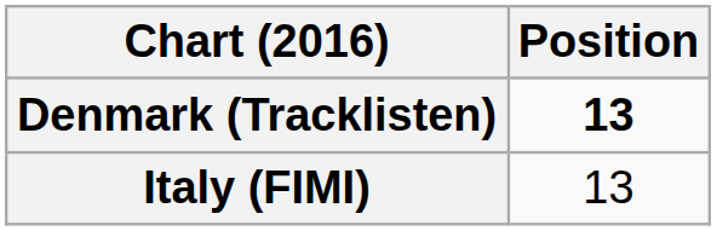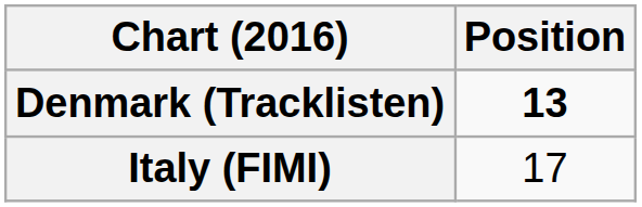Italy (FIMI) | Position: 13 -> 17
